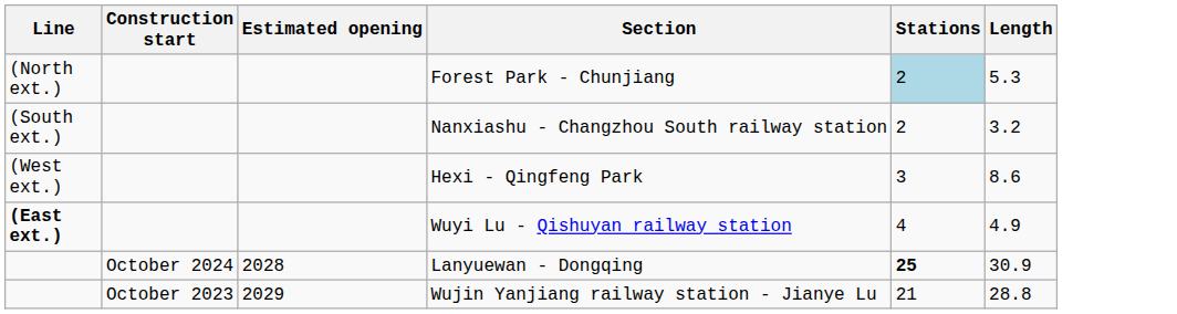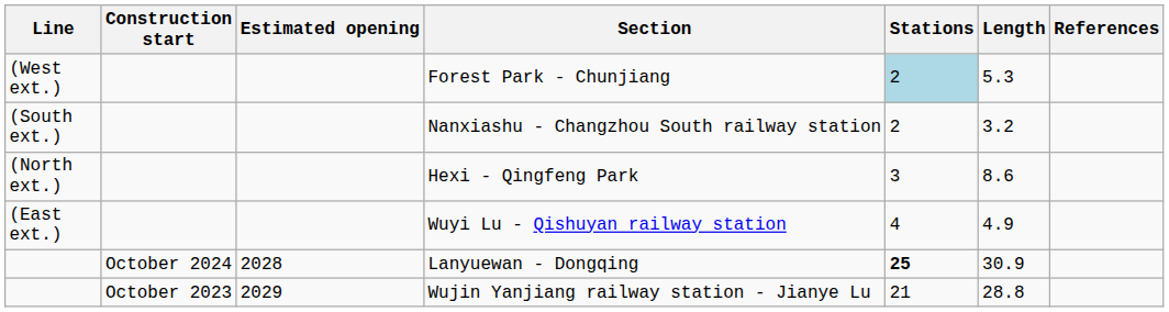+ column: References
Forest Park - Chunjiang | Line: (North ext.) -> (West ext.)
Hexi - Qingfeng Park | Line: (West ext.) -> (North ext.)
Wuyi Lu - Qishuyan railway station | Line: bold -> normal
